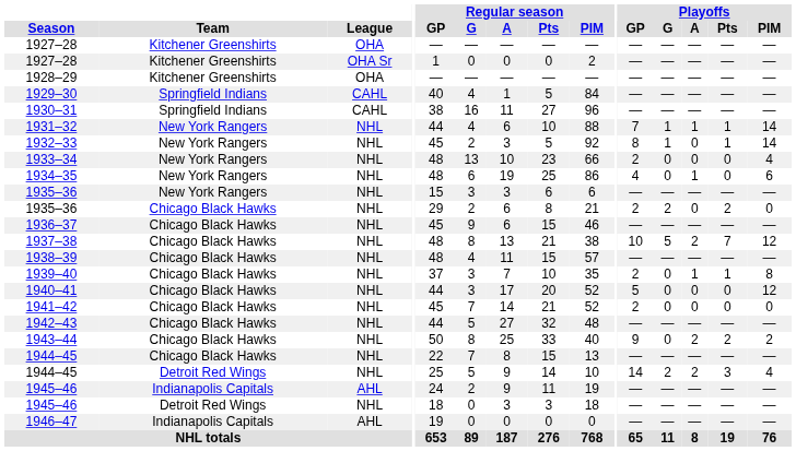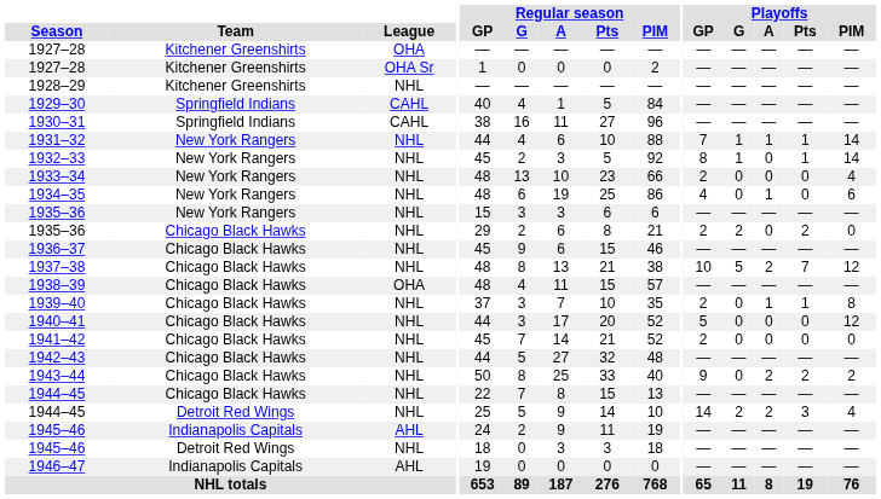1928–29 | League: OHA -> NHL
1938–39 | League: NHL -> OHA
